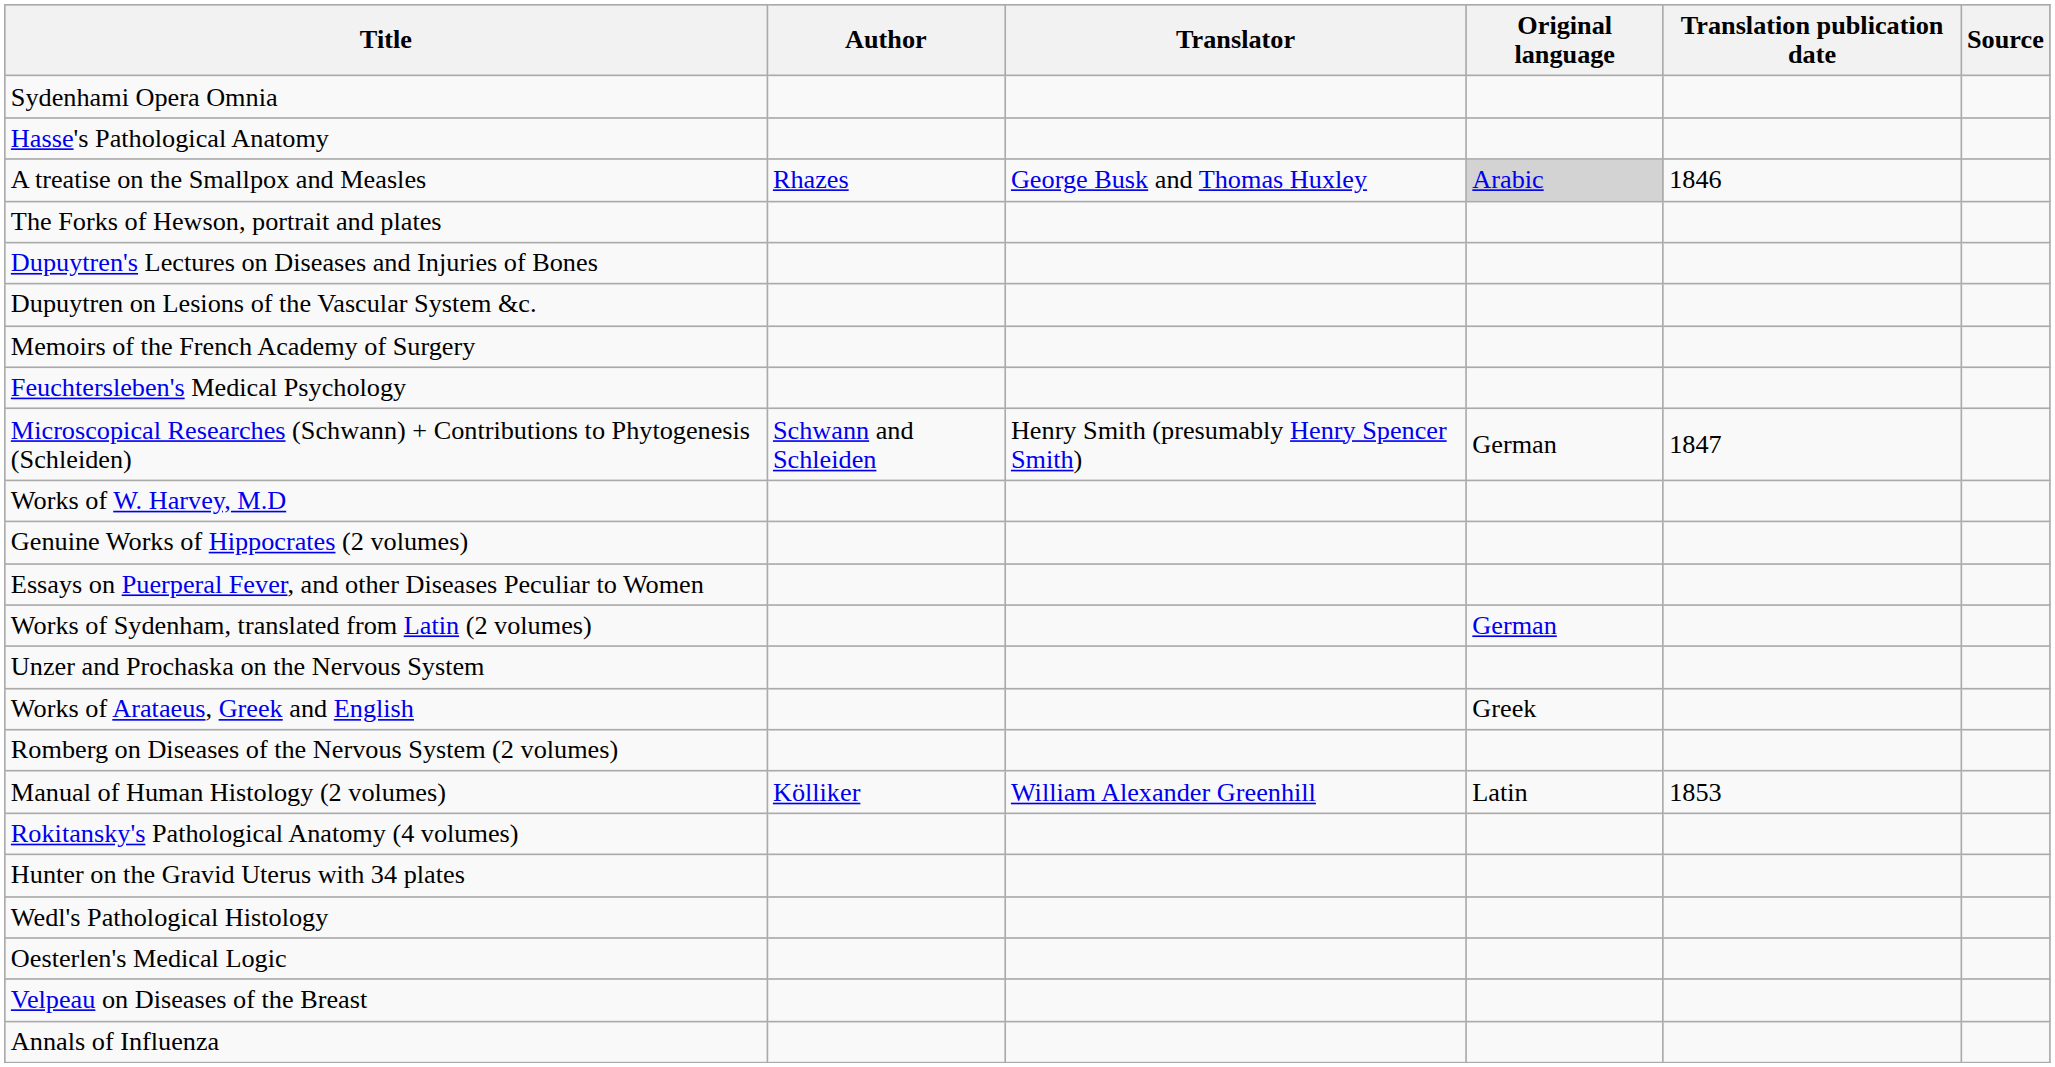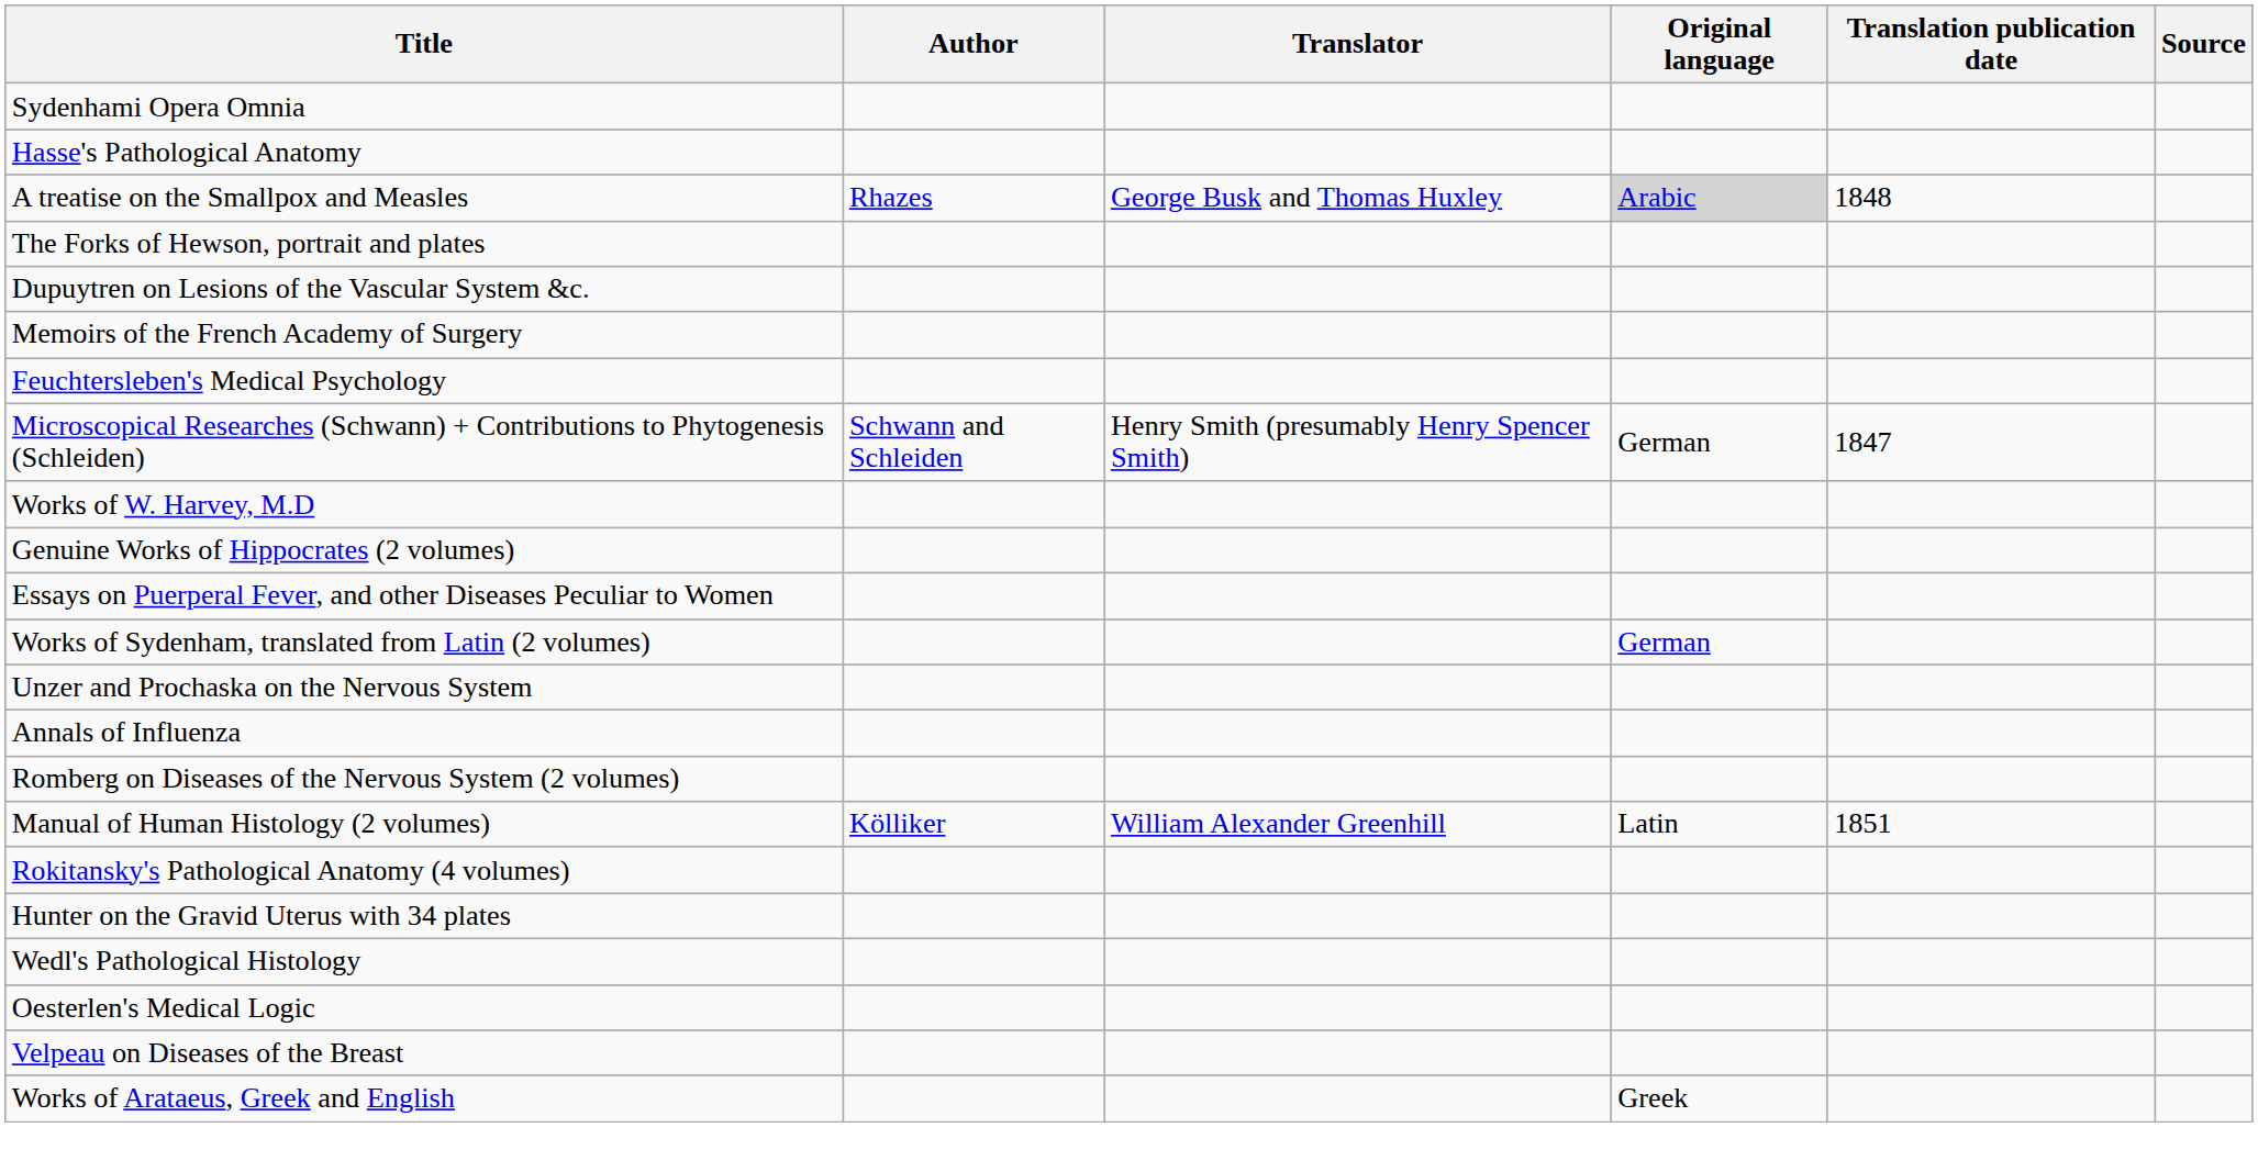A treatise on the Smallpox and Measles | Translation publication date: 1846 -> 1848
- row: Dupuytren's Lectures on Diseases and Injuries of Bones
rows swapped: Annals of Influenza <-> Works of Arataeus, Greek and English
Manual of Human Histology (2 volumes) | Translation publication date: 1853 -> 1851
